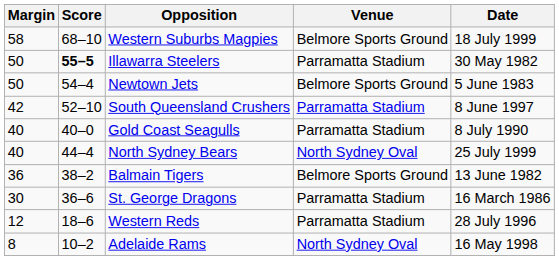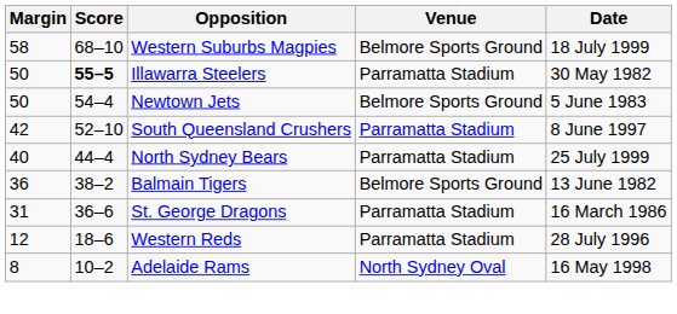- row: 40 | 40–0 | Gold Coast Seagulls | Parramatta Stadium | 8 July 1990
North Sydney Bears | Venue: North Sydney Oval -> Parramatta Stadium
St. George Dragons | Margin: 30 -> 31
